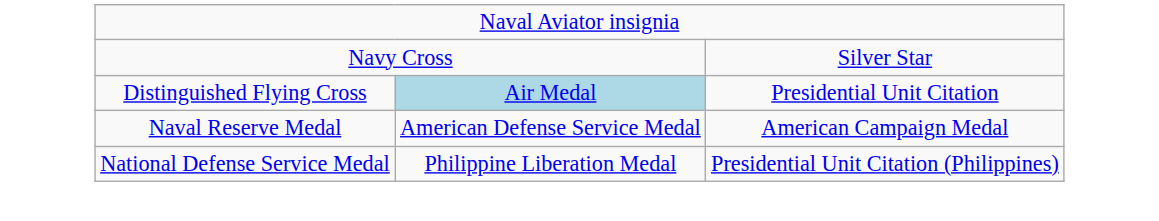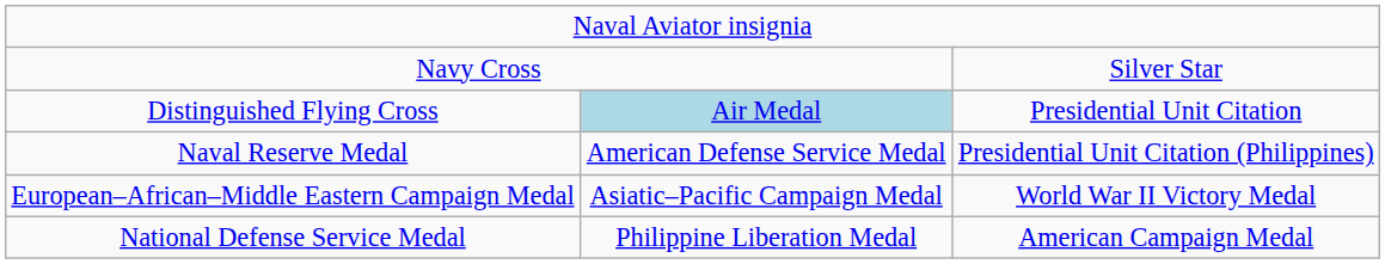Naval Reserve Medal | column 3: American Campaign Medal -> Presidential Unit Citation (Philippines)
+ row: European–African–Middle Eastern Campaign Medal | Asiatic–Pacific Campaign Medal | World War II Victory Medal
National Defense Service Medal | column 3: Presidential Unit Citation (Philippines) -> American Campaign Medal
